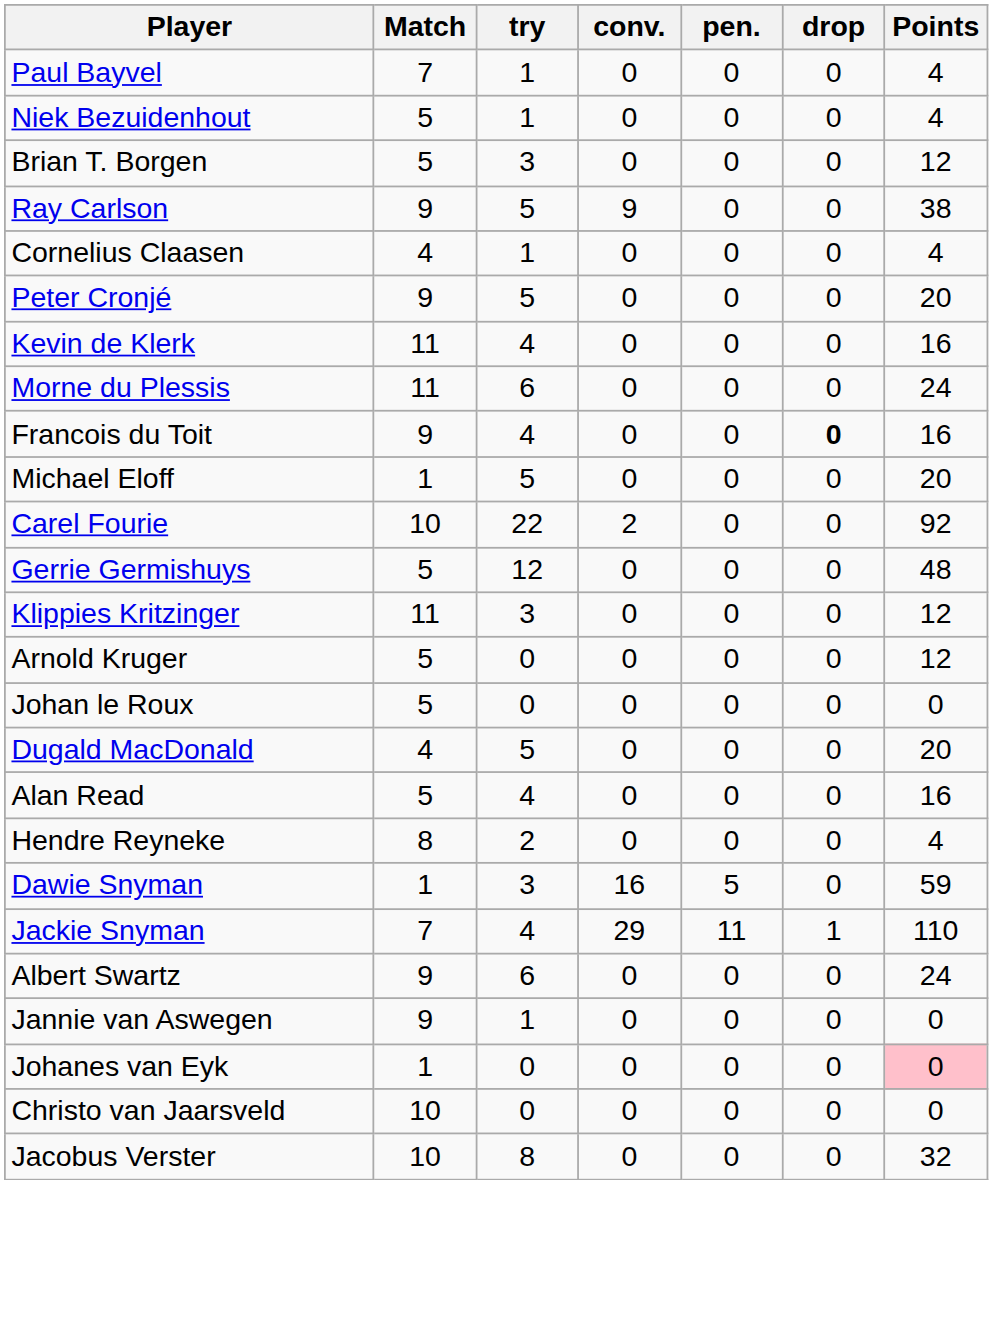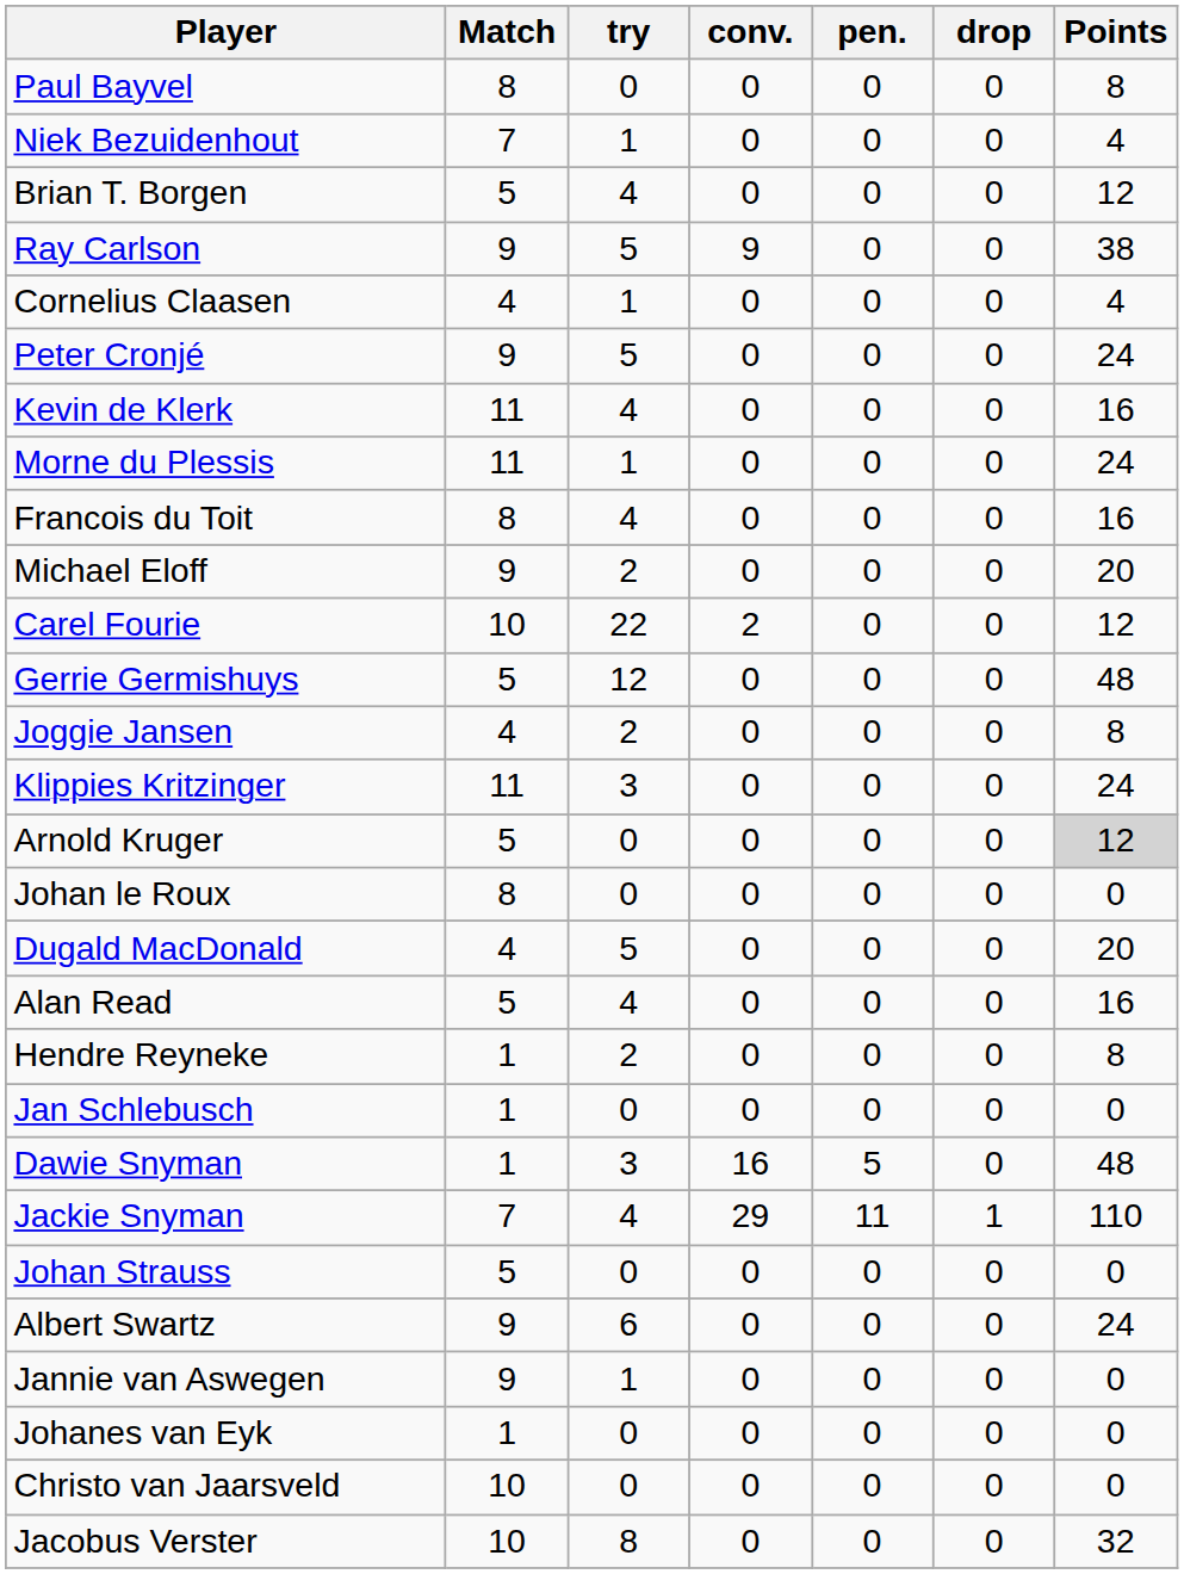Paul Bayvel | Match: 7 -> 8
Paul Bayvel | try: 1 -> 0
Paul Bayvel | Points: 4 -> 8
Niek Bezuidenhout | Match: 5 -> 7
Brian T. Borgen | try: 3 -> 4
Peter Cronjé | Points: 20 -> 24
Morne du Plessis | try: 6 -> 1
Francois du Toit | Match: 9 -> 8
Francois du Toit | drop: bold -> normal
Michael Eloff | Match: 1 -> 9
Michael Eloff | try: 5 -> 2
Carel Fourie | Points: 92 -> 12
+ row: Joggie Jansen | 4 | 2 | 0 | 0 | 0 | 8
Klippies Kritzinger | Points: 12 -> 24
Arnold Kruger | Points: no background -> lightgrey background
Johan le Roux | Match: 5 -> 8
Hendre Reyneke | Match: 8 -> 1
Hendre Reyneke | Points: 4 -> 8
+ row: Jan Schlebusch | 1 | 0 | 0 | 0 | 0 | 0
Dawie Snyman | Points: 59 -> 48
+ row: Johan Strauss | 5 | 0 | 0 | 0 | 0 | 0
Johanes van Eyk | Points: pink background -> no background
